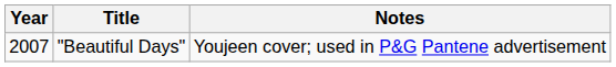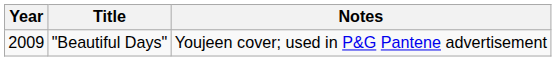"Beautiful Days" | Year: 2007 -> 2009
